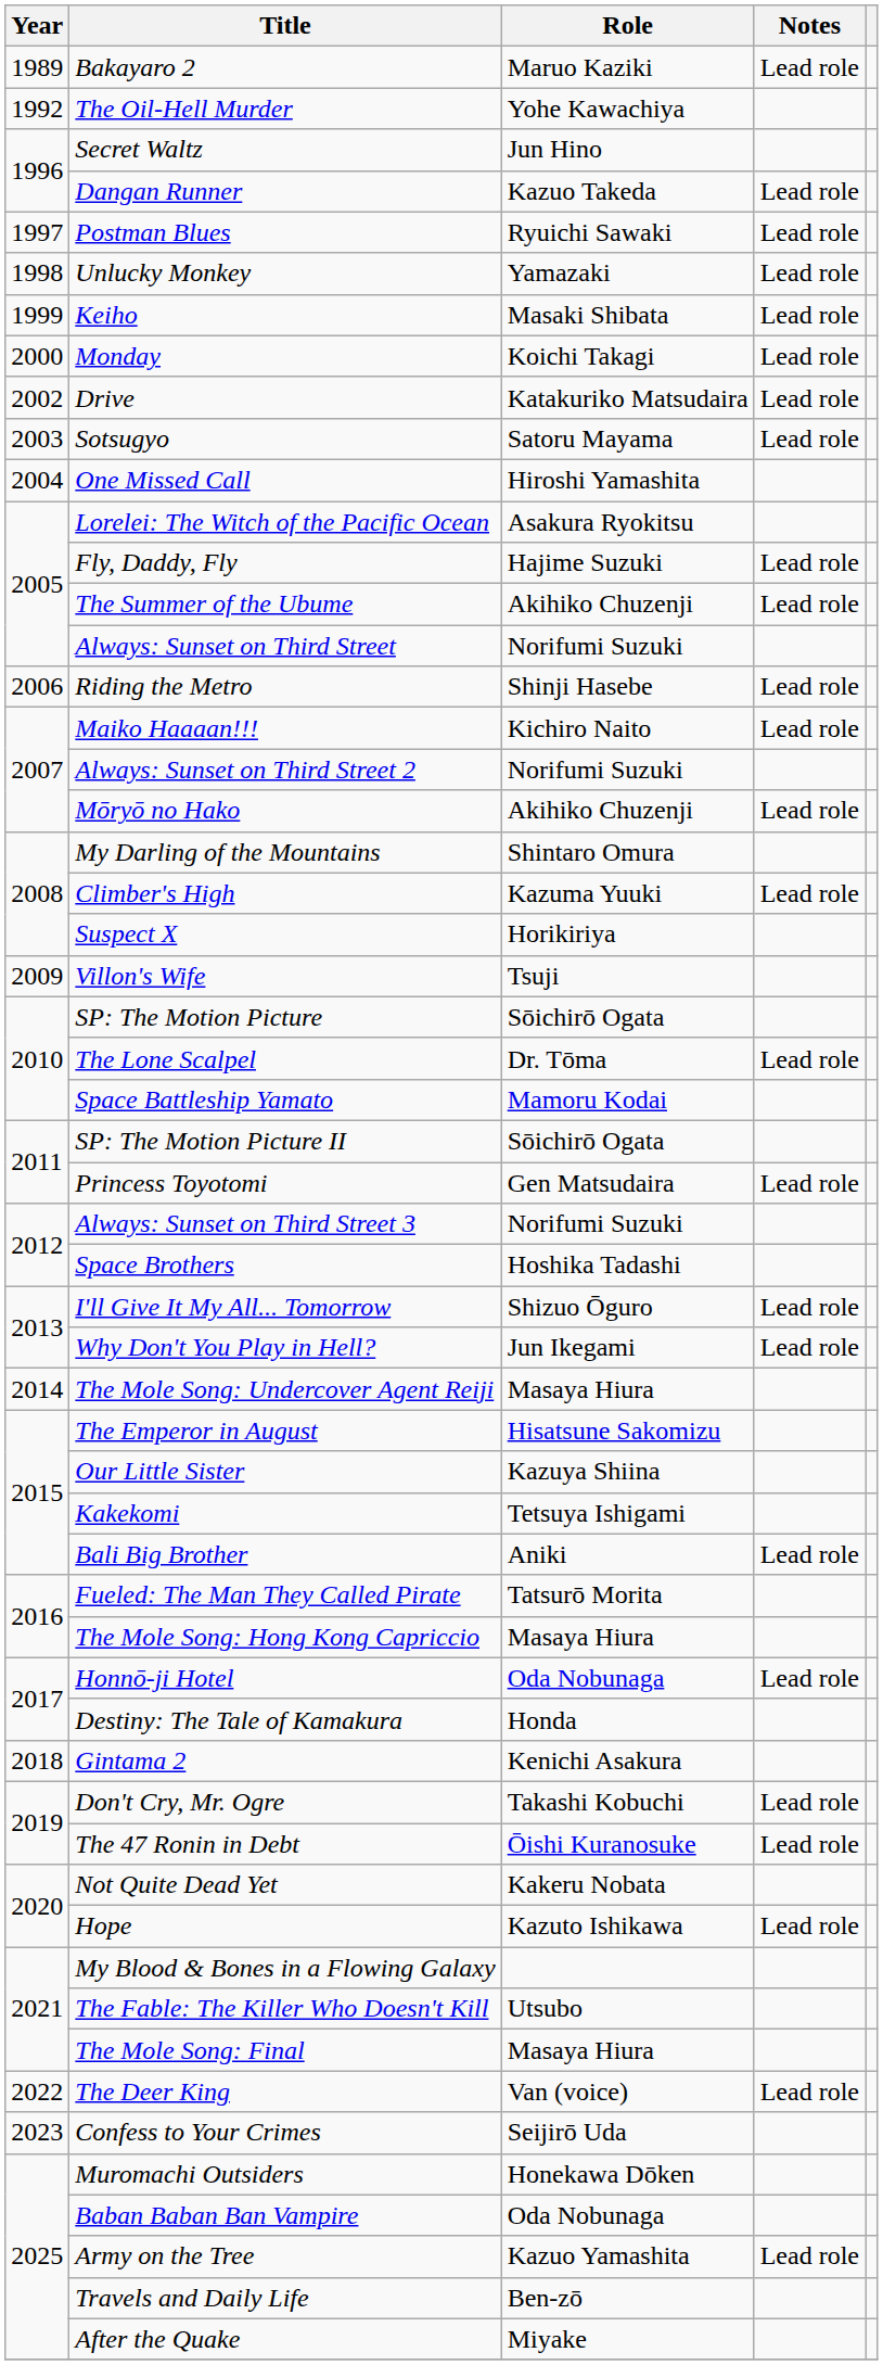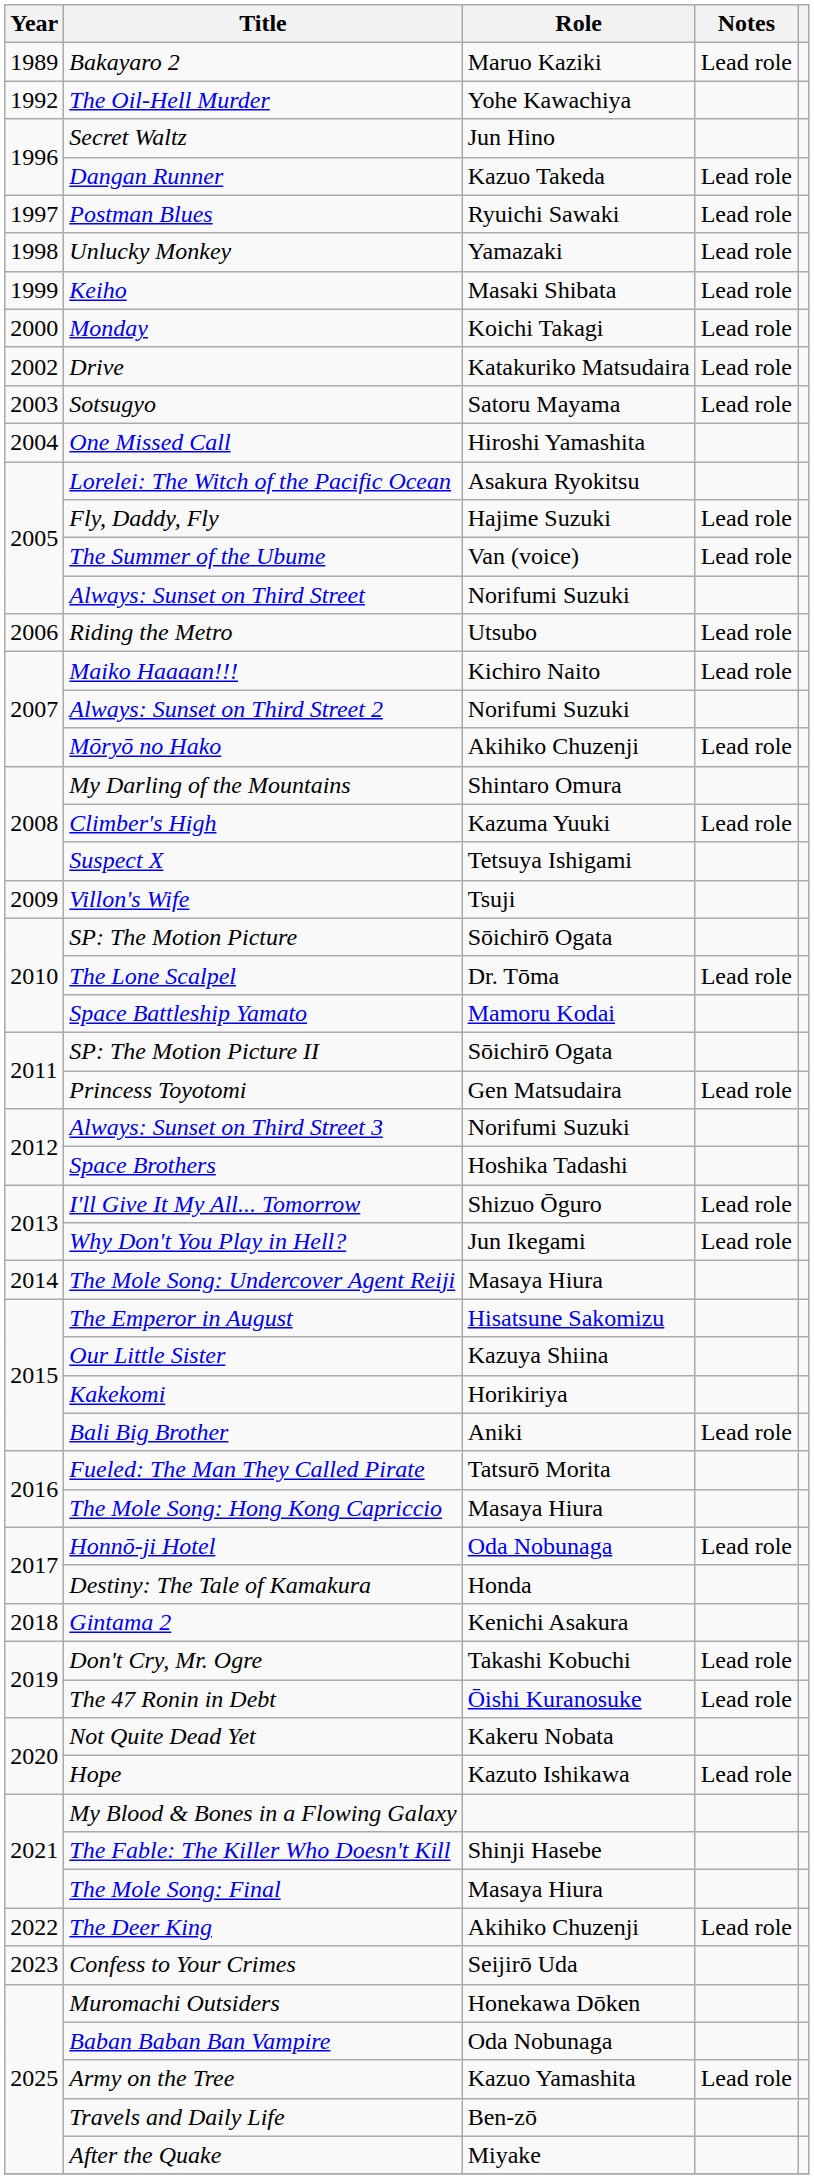The Summer of the Ubume | Role: Akihiko Chuzenji -> Van (voice)
Riding the Metro | Role: Shinji Hasebe -> Utsubo
Suspect X | Role: Horikiriya -> Tetsuya Ishigami
Kakekomi | Role: Tetsuya Ishigami -> Horikiriya
The Fable: The Killer Who Doesn't Kill | Role: Utsubo -> Shinji Hasebe
The Deer King | Role: Van (voice) -> Akihiko Chuzenji
